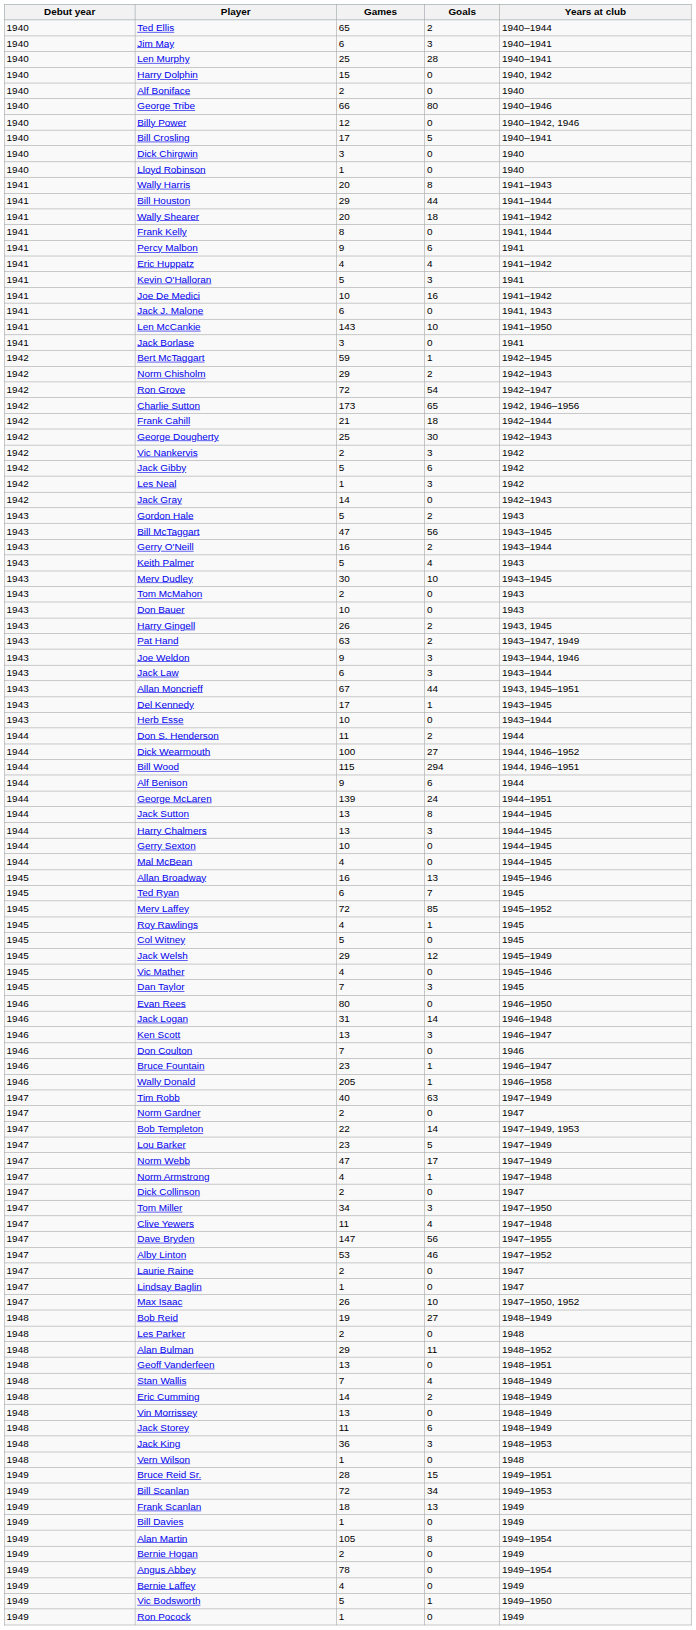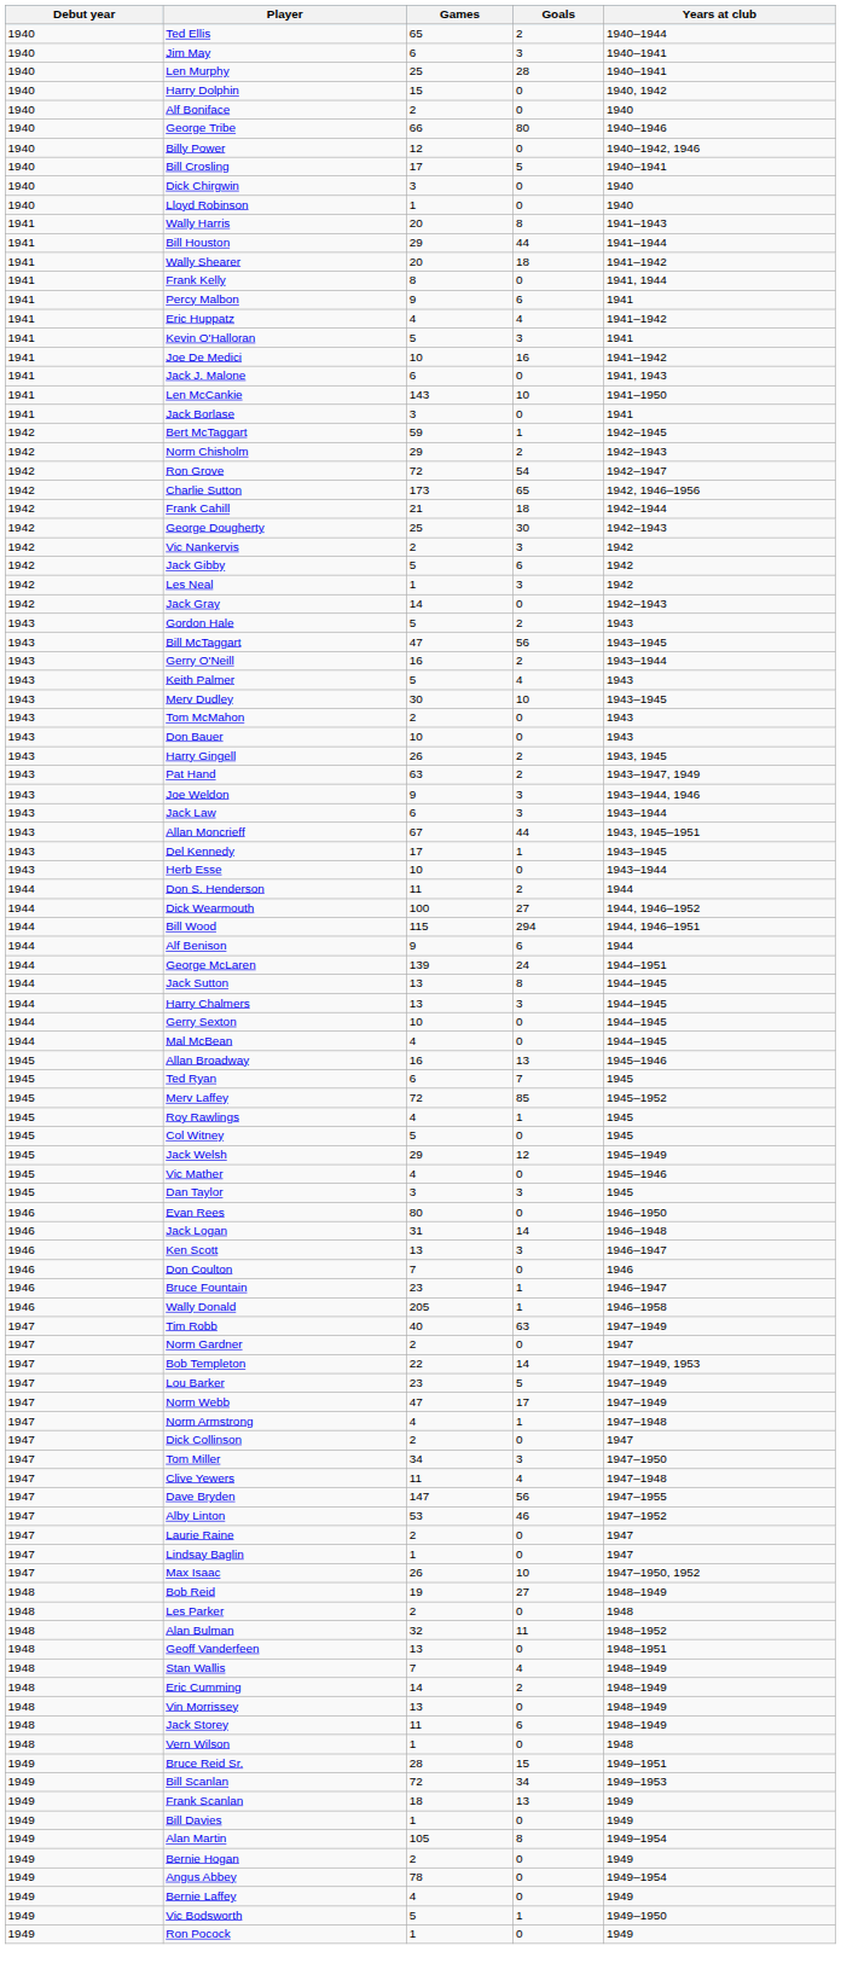Dan Taylor | Games: 7 -> 3
Alan Bulman | Games: 29 -> 32
- row: 1948 | Jack King | 36 | 3 | 1948–1953
